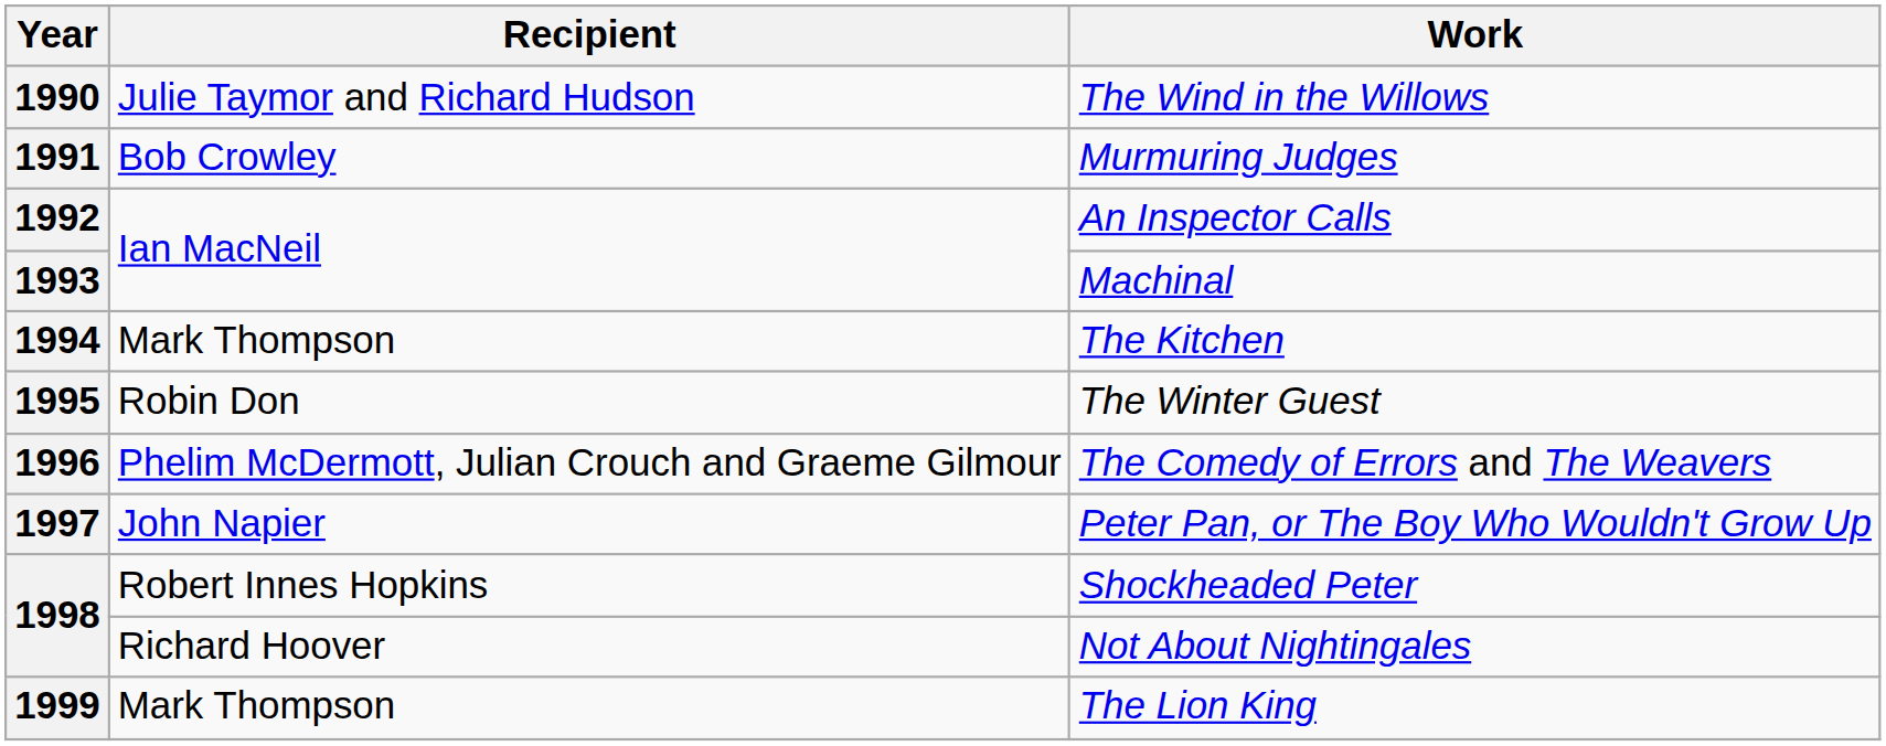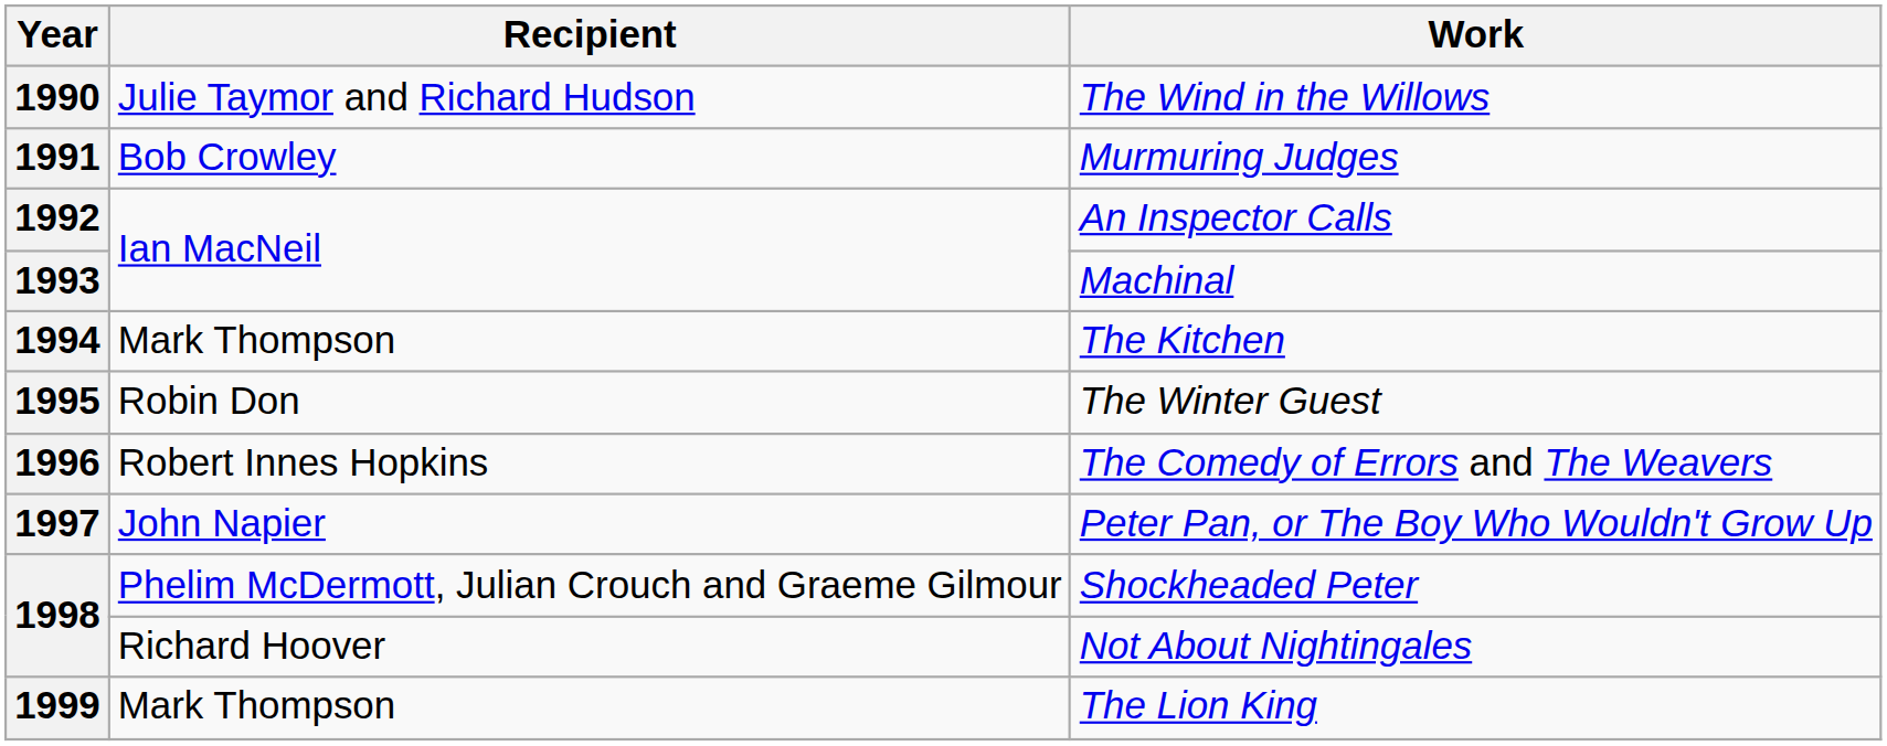1996 | Recipient: Phelim McDermott, Julian Crouch and Graeme Gilmour -> Robert Innes Hopkins
1998 / Shockheaded Peter | Recipient: Robert Innes Hopkins -> Phelim McDermott, Julian Crouch and Graeme Gilmour
